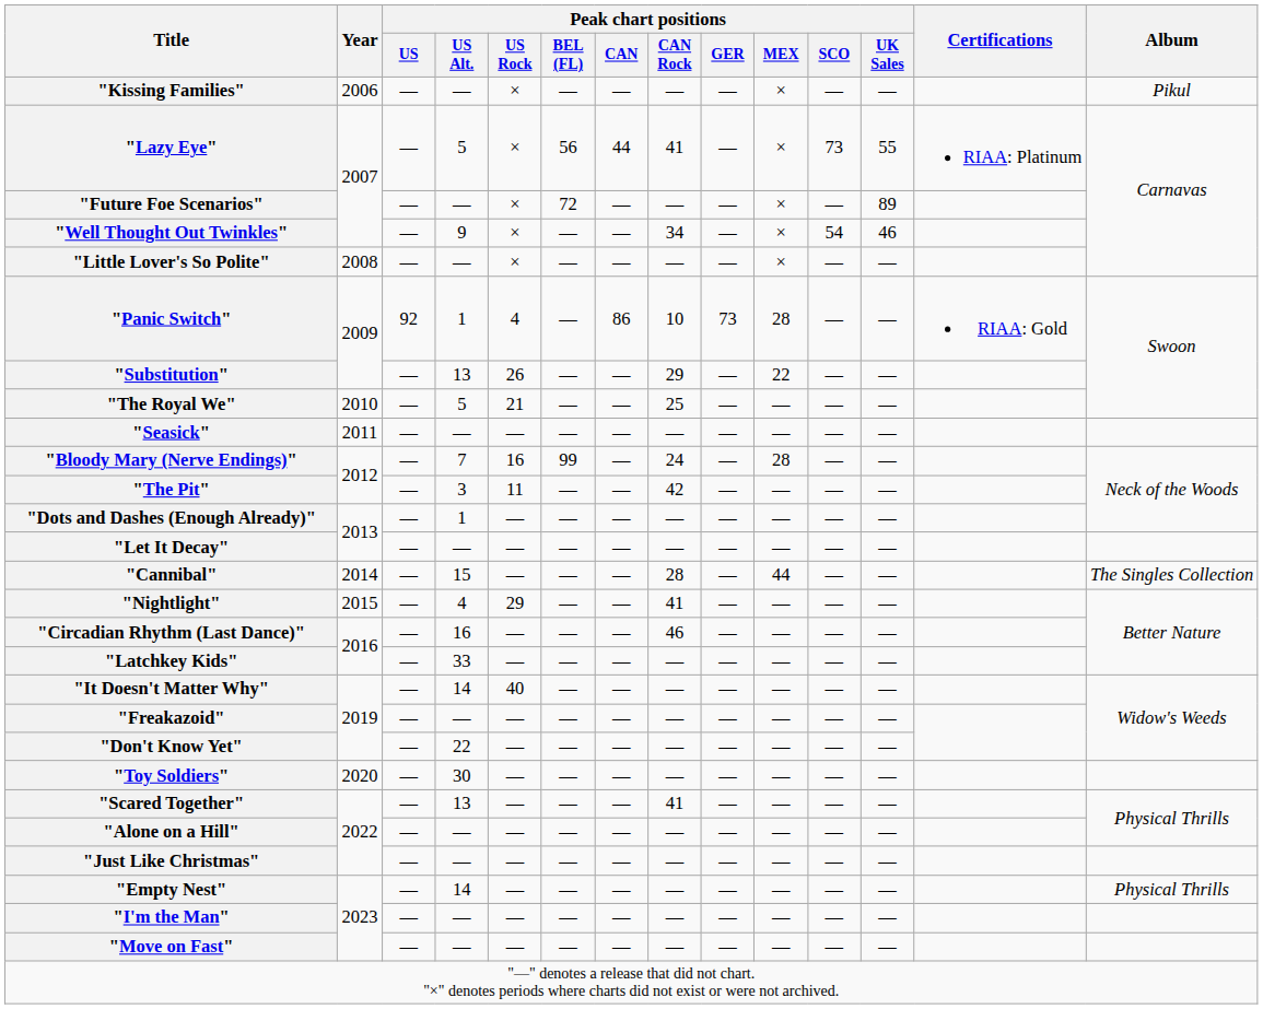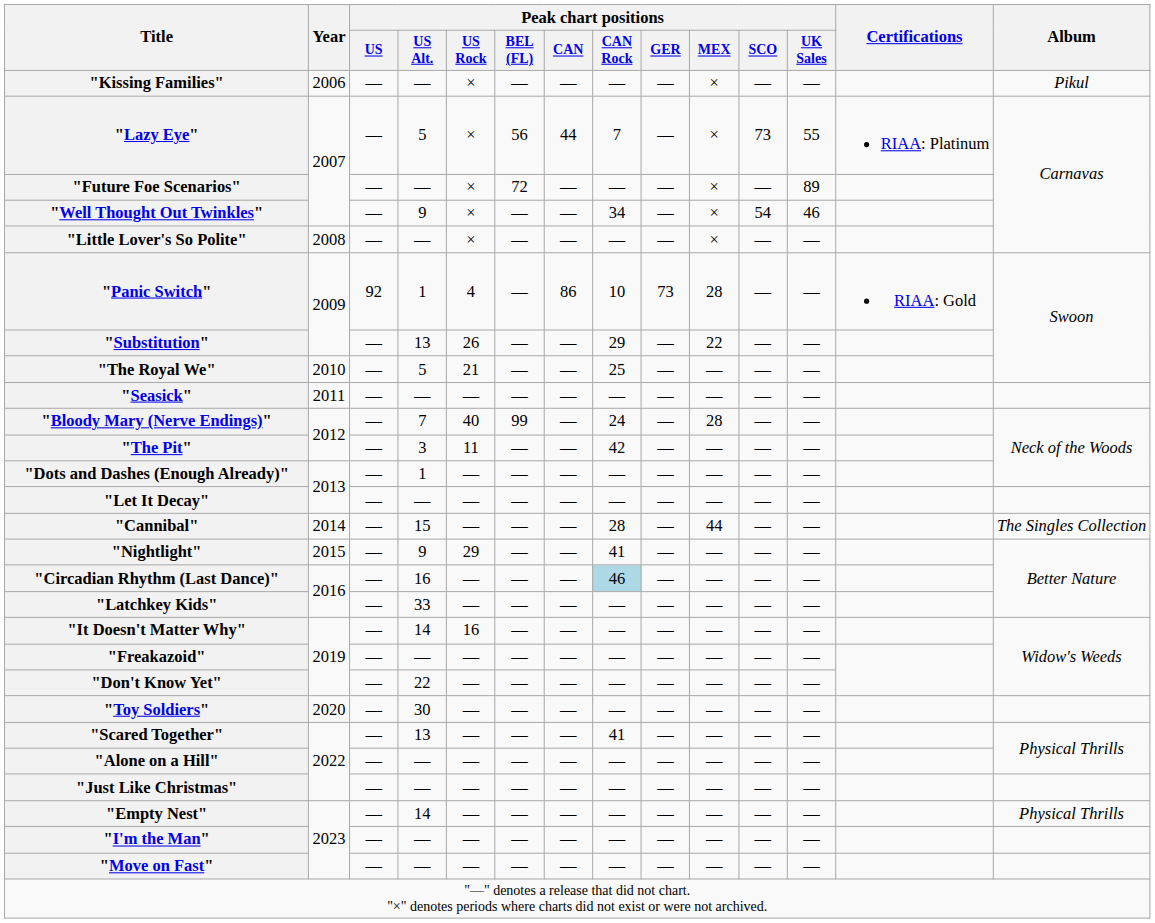"Lazy Eye" | Peak chart positions / CAN Rock: 41 -> 7
"Bloody Mary (Nerve Endings)" | Peak chart positions / US Rock: 16 -> 40
"Nightlight" | Peak chart positions / US Alt.: 4 -> 9
"Circadian Rhythm (Last Dance)" | Peak chart positions / CAN Rock: no background -> lightblue background
"It Doesn't Matter Why" | Peak chart positions / US Rock: 40 -> 16
